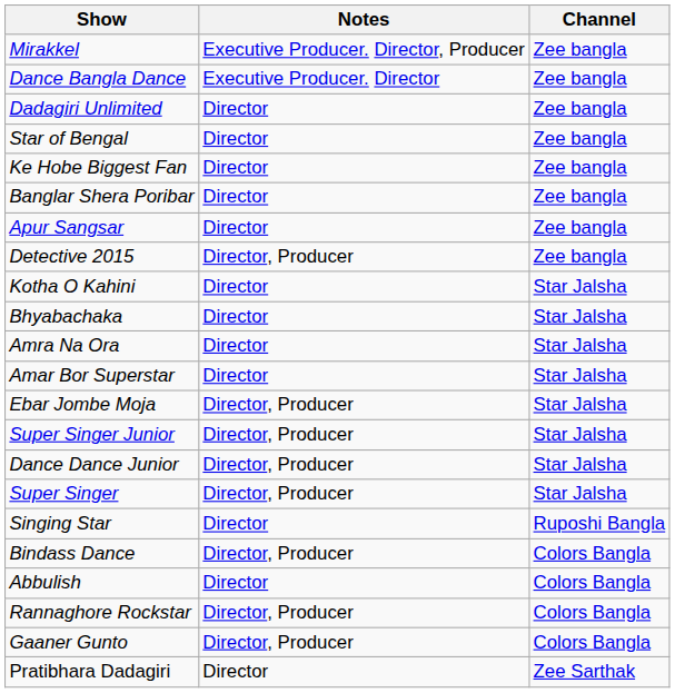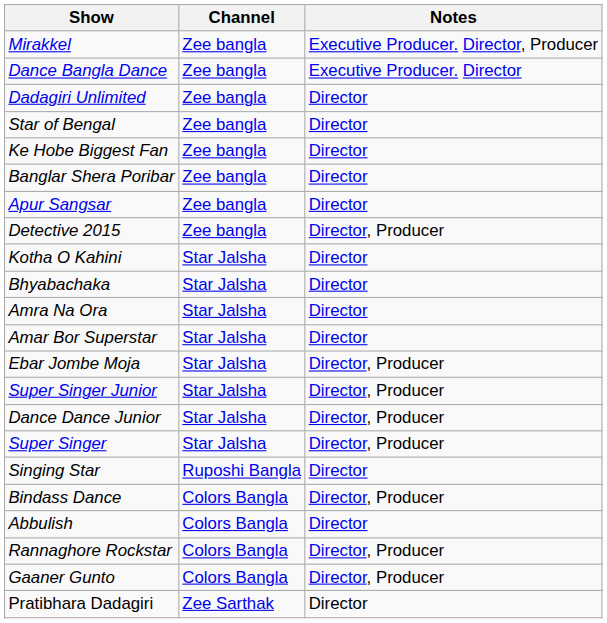columns swapped: Channel <-> Notes
